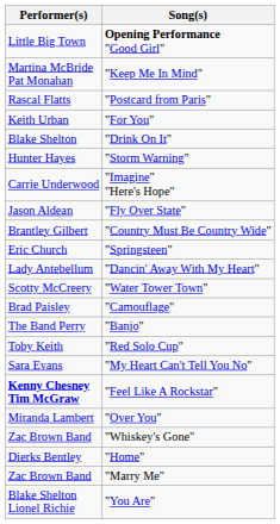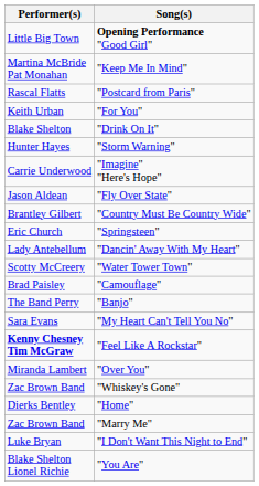- row: Toby Keith | "Red Solo Cup"
+ row: Luke Bryan | "I Don't Want This Night to End"
